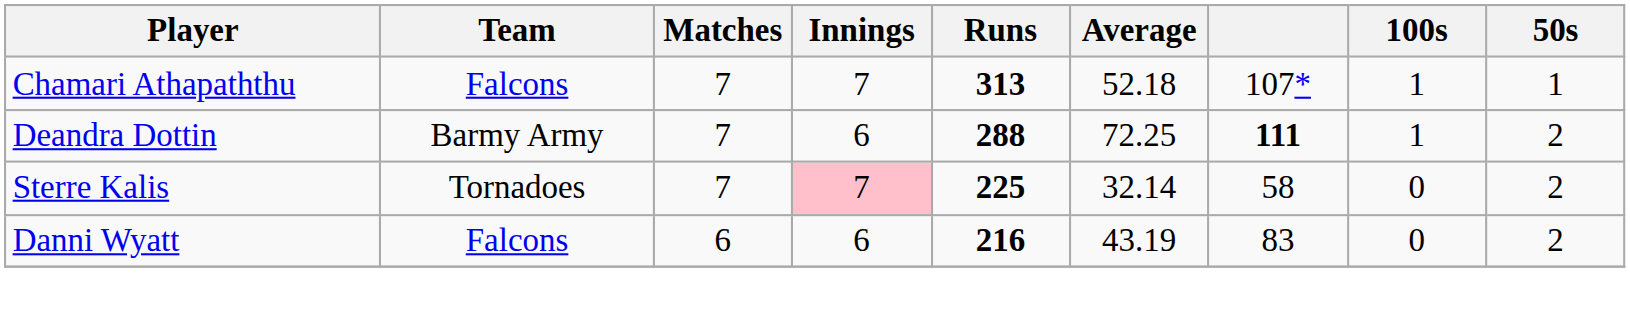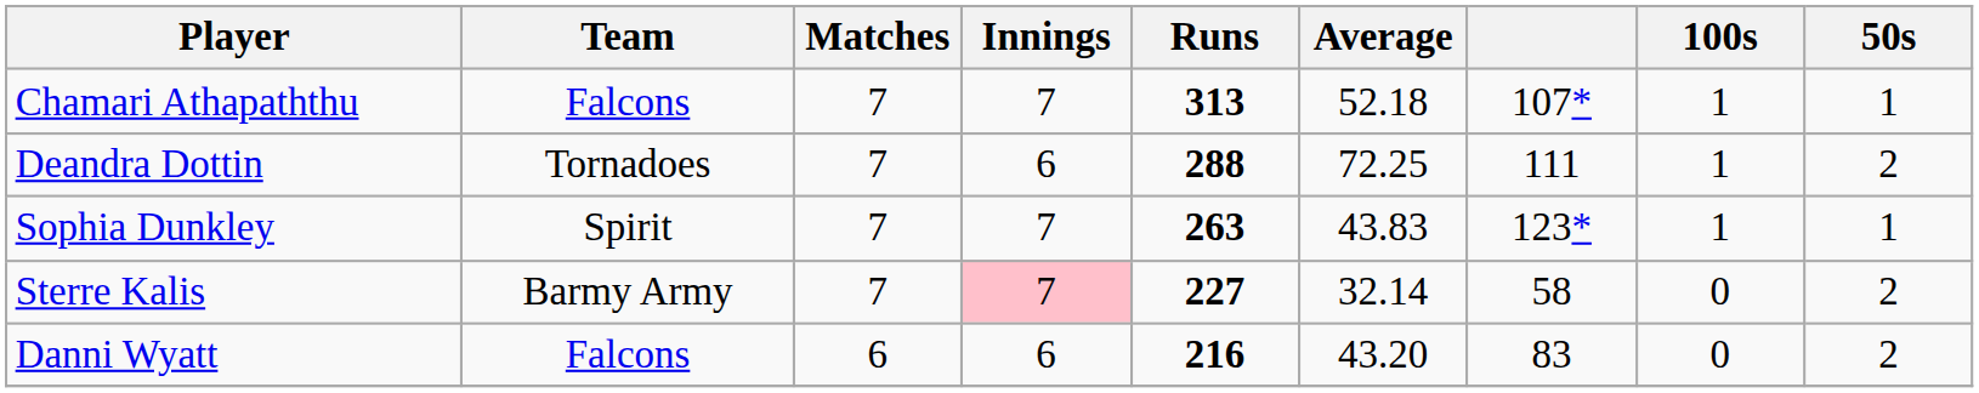Deandra Dottin | Team: Barmy Army -> Tornadoes
Deandra Dottin | column 7: bold -> normal
+ row: Sophia Dunkley | Spirit | 7 | 7 | 263 | 43.83 | 123* | 1 | 1
Sterre Kalis | Team: Tornadoes -> Barmy Army
Sterre Kalis | Runs: 225 -> 227
Danni Wyatt | Average: 43.19 -> 43.20
